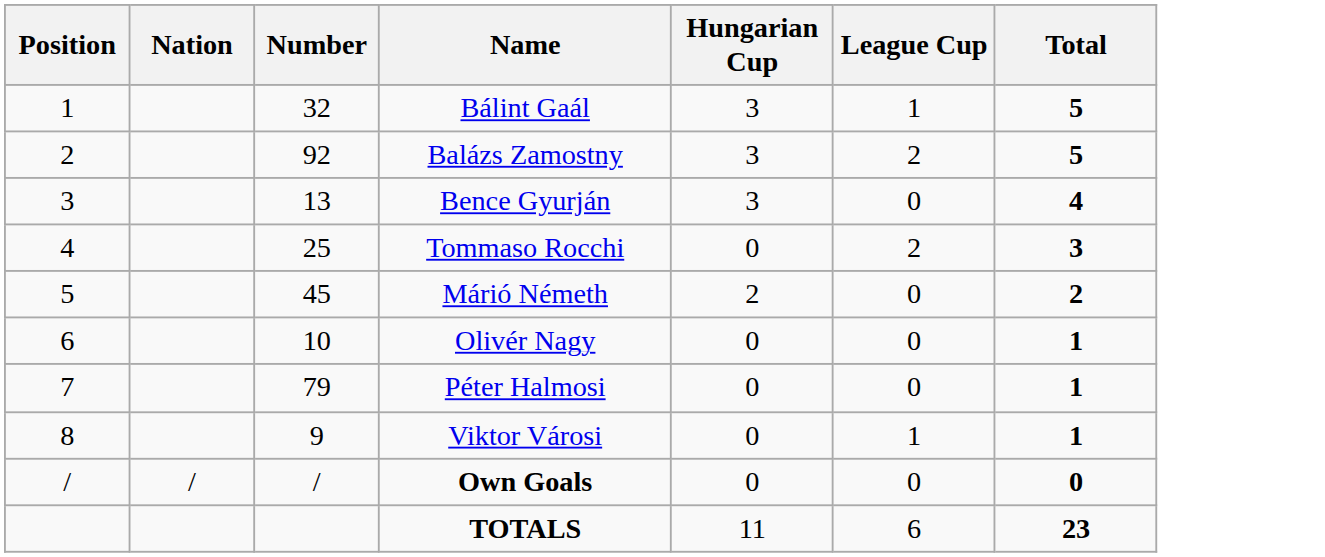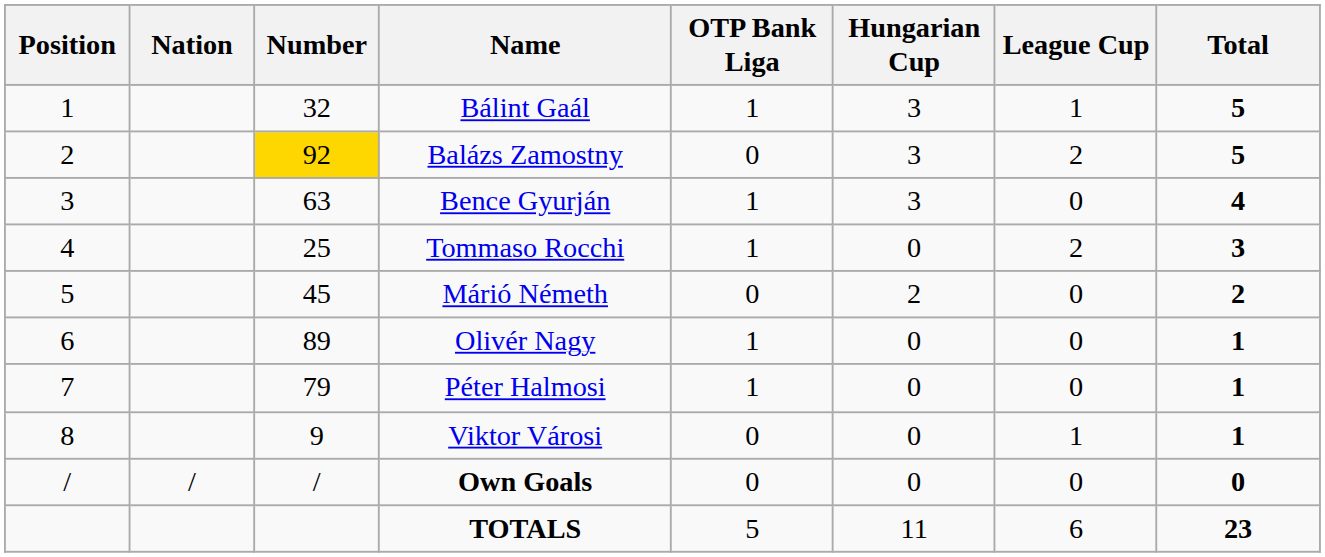+ column: OTP Bank Liga | 1 | 0 | 1 | 1 | 0 | 1 | 1 | 0 | 0 | 5
Balázs Zamostny | Number: no background -> gold background
Bence Gyurján | Number: 13 -> 63
Olivér Nagy | Number: 10 -> 89
